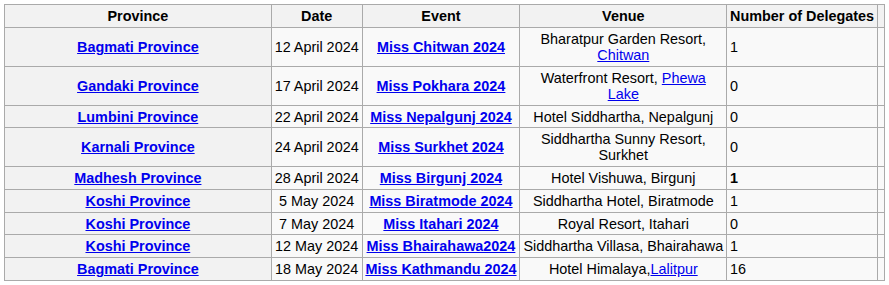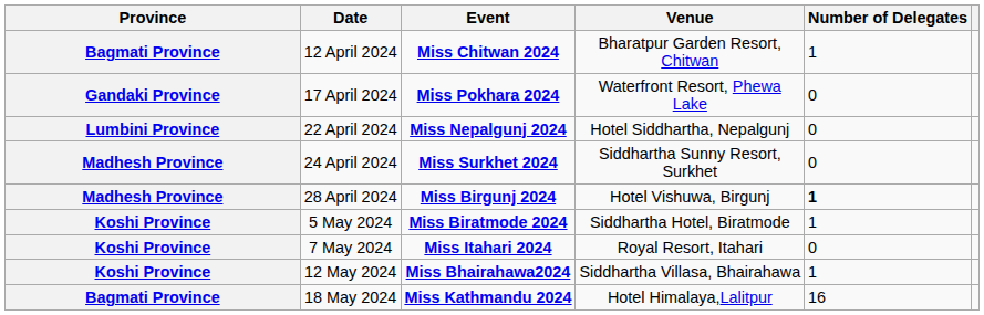24 April 2024 | Province: Karnali Province -> Madhesh Province
